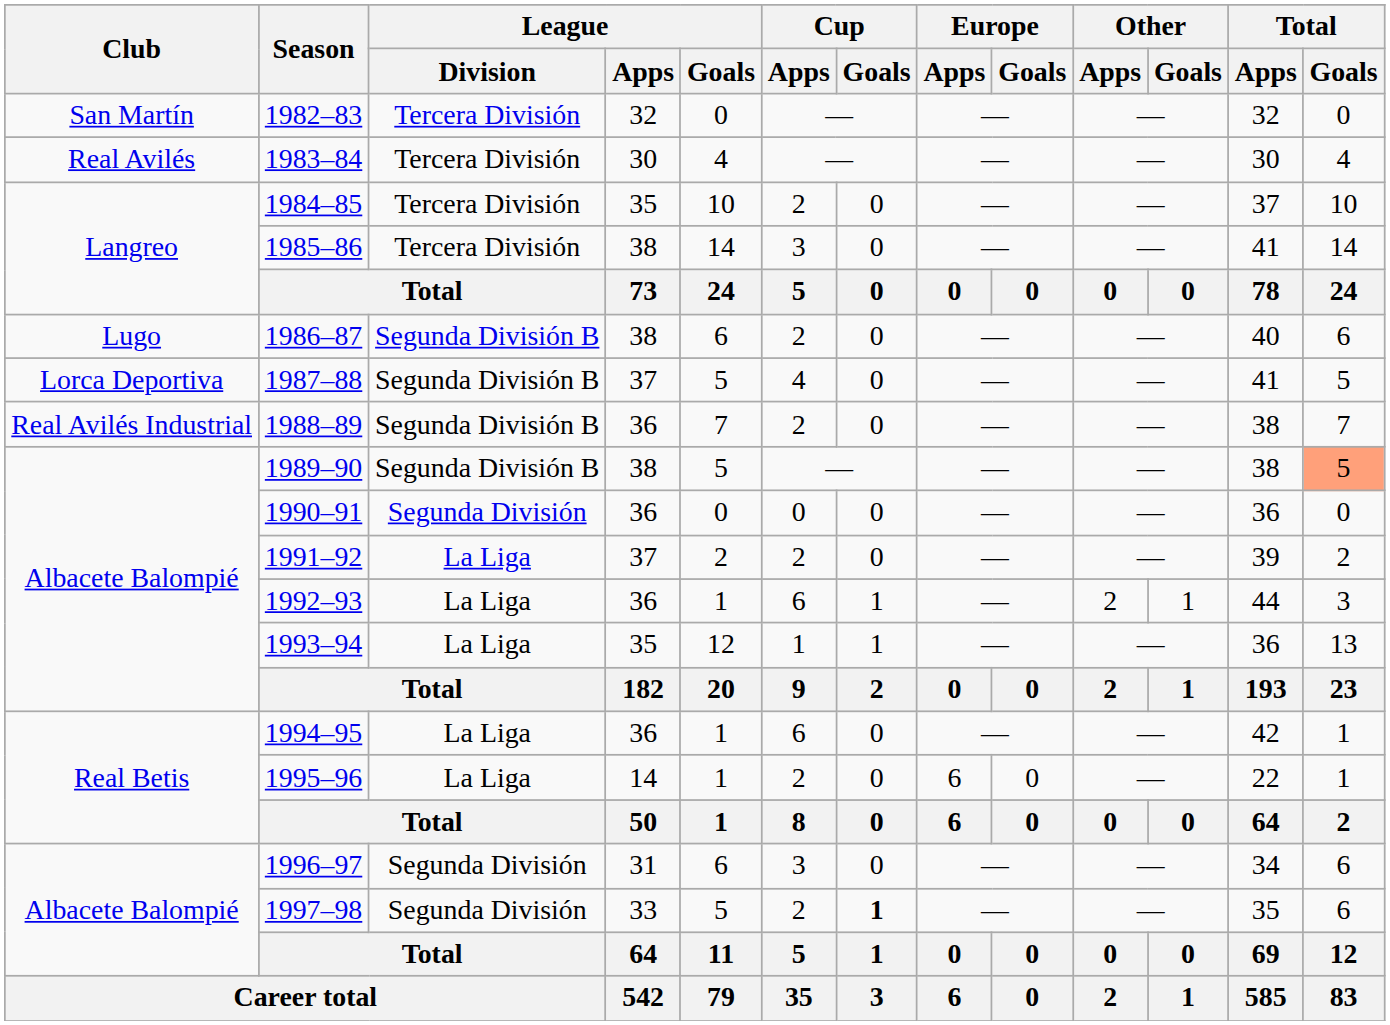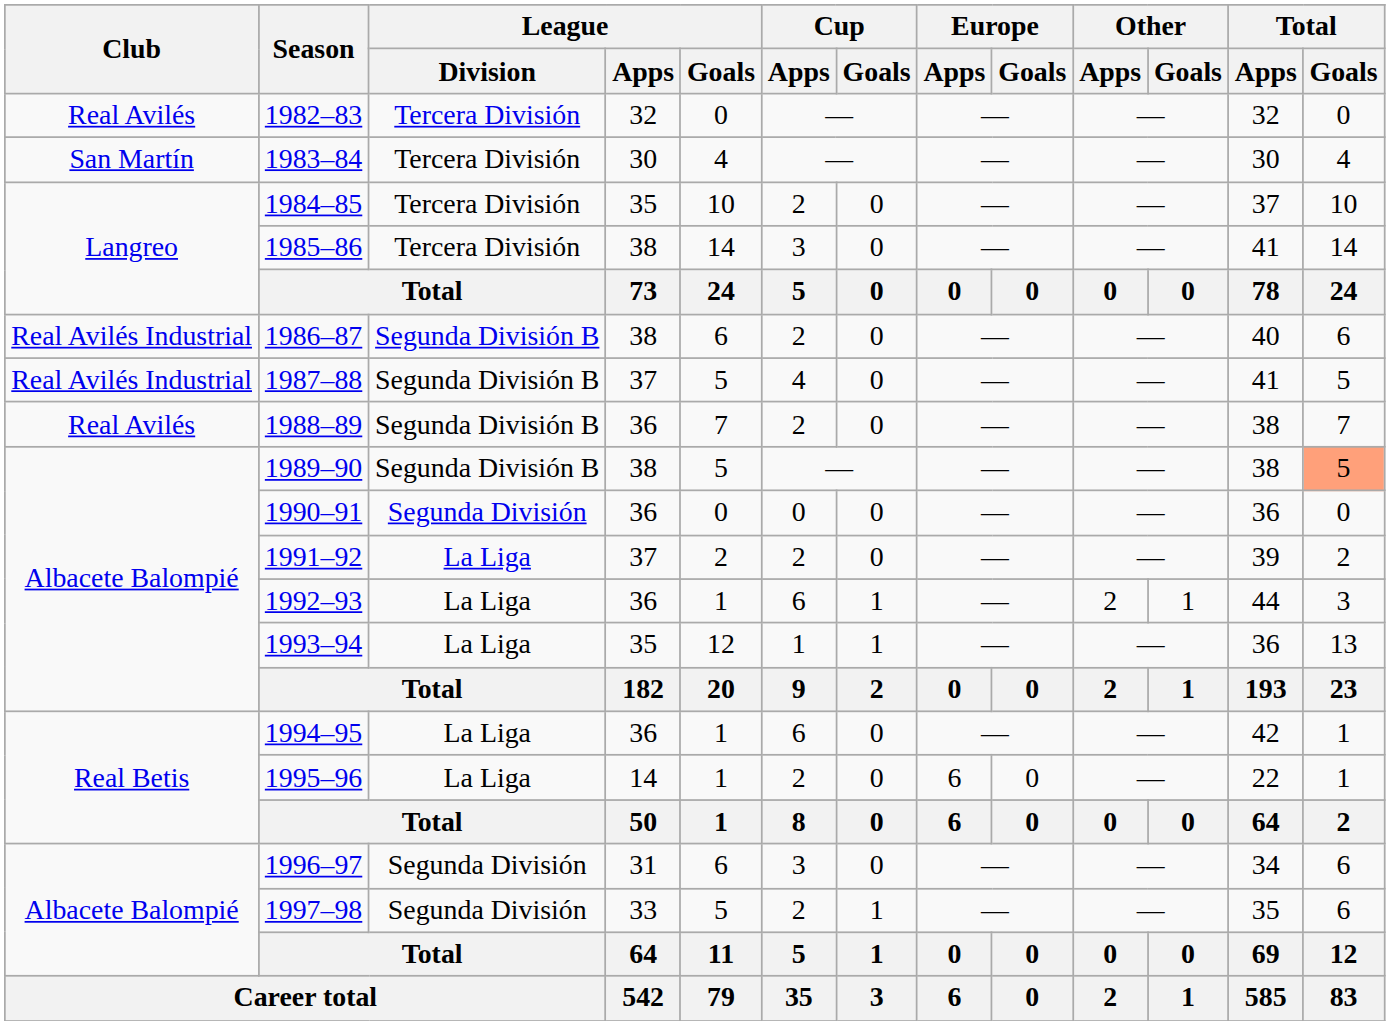1982–83 | Club: San Martín -> Real Avilés
1983–84 | Club: Real Avilés -> San Martín
1986–87 | Club: Lugo -> Real Avilés Industrial
1987–88 | Club: Lorca Deportiva -> Real Avilés Industrial
1988–89 | Club: Real Avilés Industrial -> Real Avilés
1997–98 | Cup / Goals: bold -> normal
